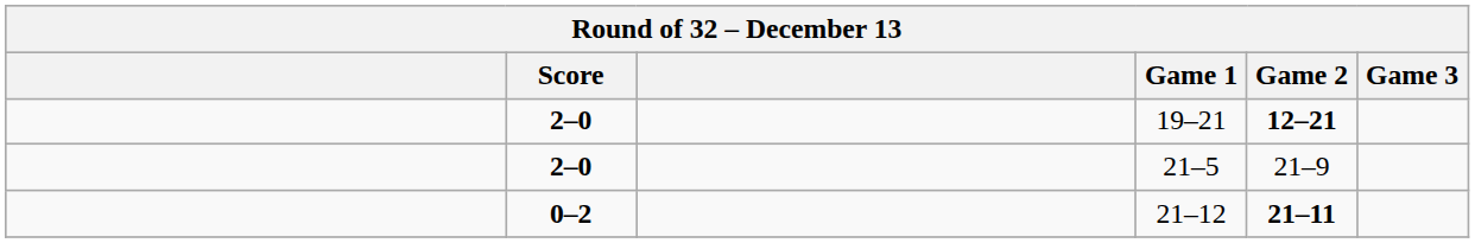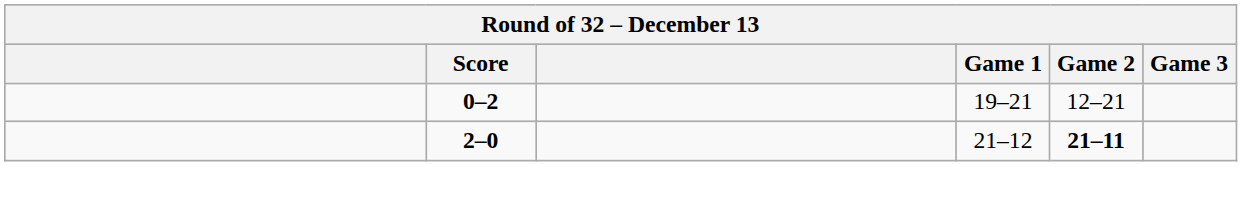19–21 | Score: 2–0 -> 0–2
19–21 | Game 2: bold -> normal
- row: 2–0 | 21–5 | 21–9
21–12 | Score: 0–2 -> 2–0
